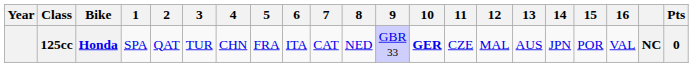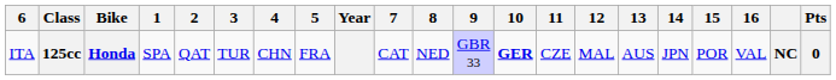columns swapped: Year <-> 6
